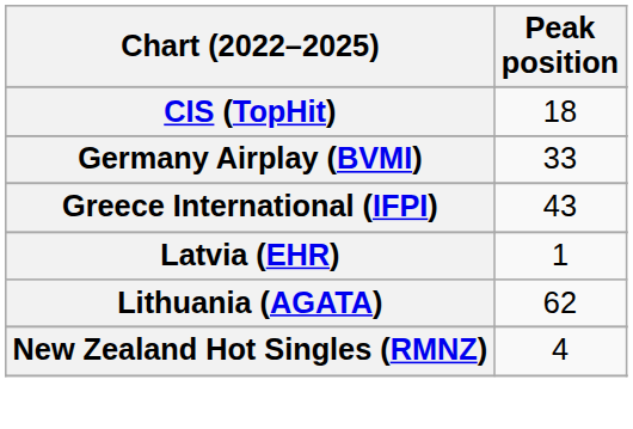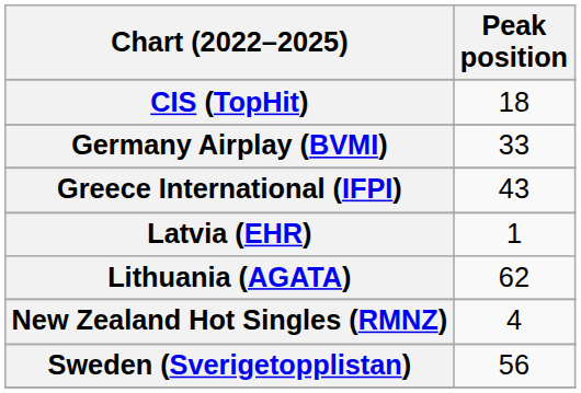+ row: Sweden (Sverigetopplistan) | 56
